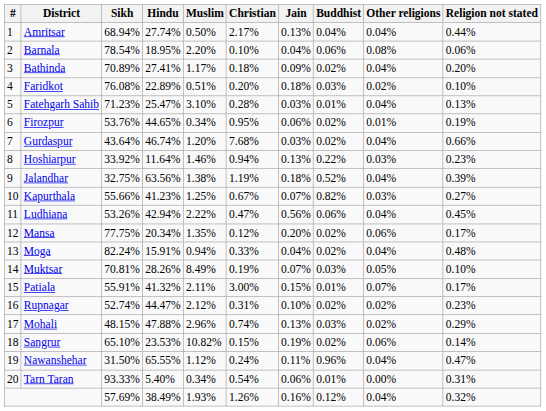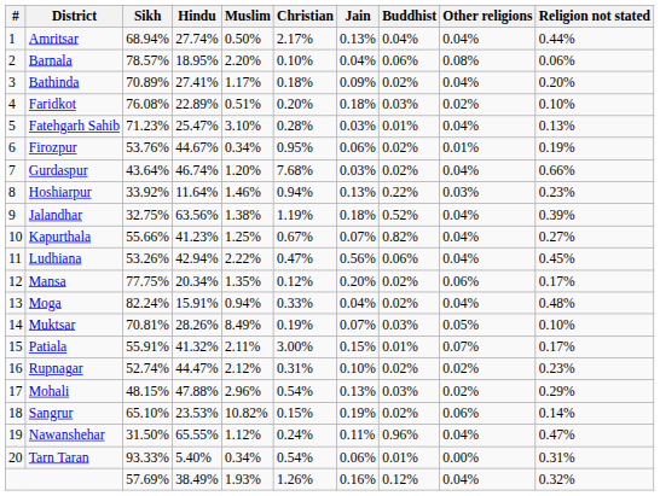Barnala | Sikh: 78.54% -> 78.57%
Firozpur | Hindu: 44.65% -> 44.67%
Kapurthala | Other religions: 0.03% -> 0.04%
Mohali | Christian: 0.74% -> 0.54%
